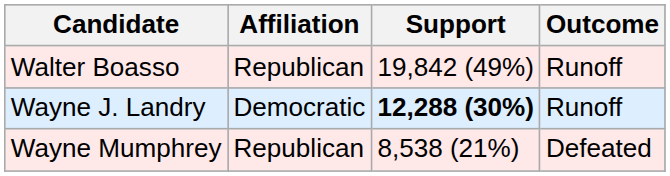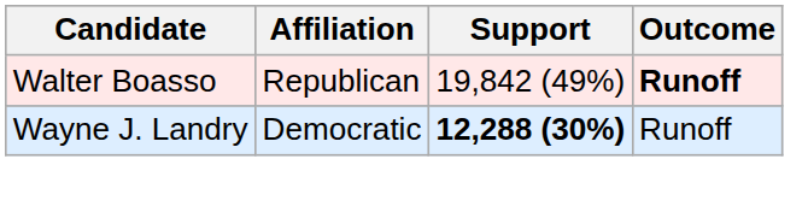Walter Boasso | Outcome: normal -> bold
- row: Wayne Mumphrey | Republican | 8,538 (21%) | Defeated
